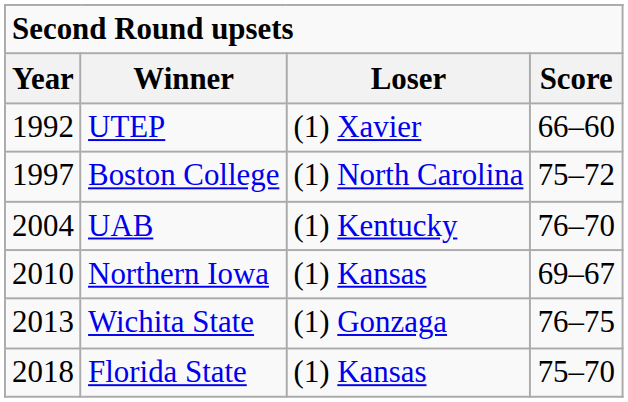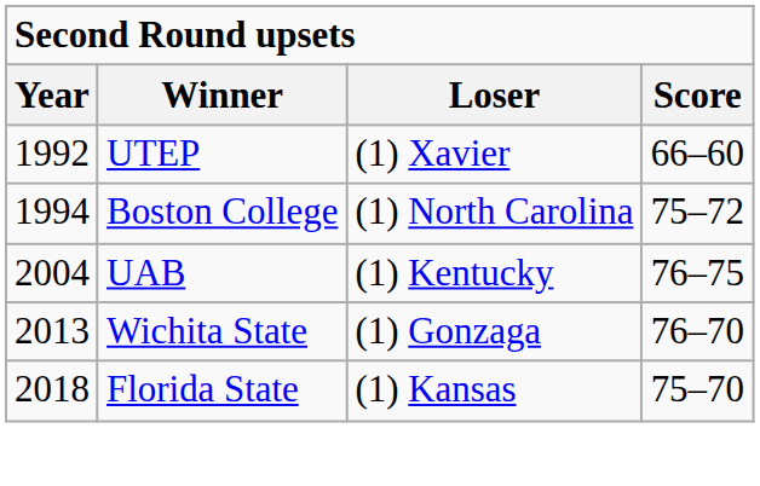Boston College | Year: 1997 -> 1994
UAB | Score: 76–70 -> 76–75
- row: 2010 | Northern Iowa | (1) Kansas | 69–67
Wichita State | Score: 76–75 -> 76–70
